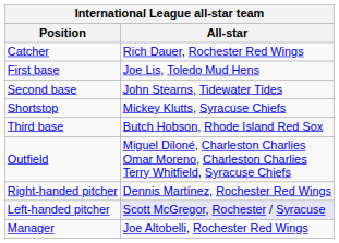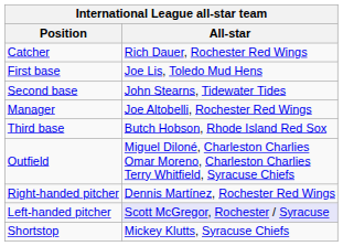rows swapped: Shortstop <-> Manager
